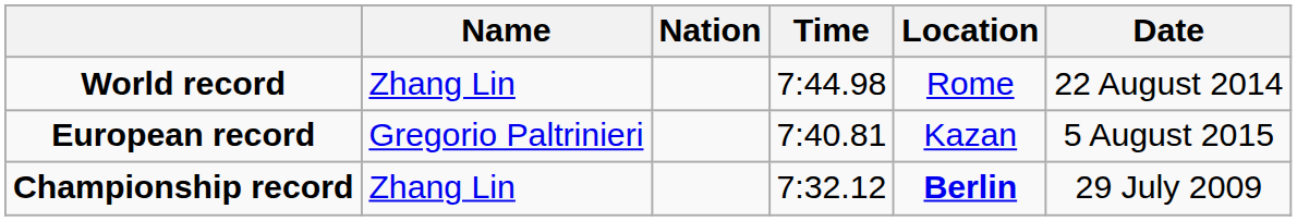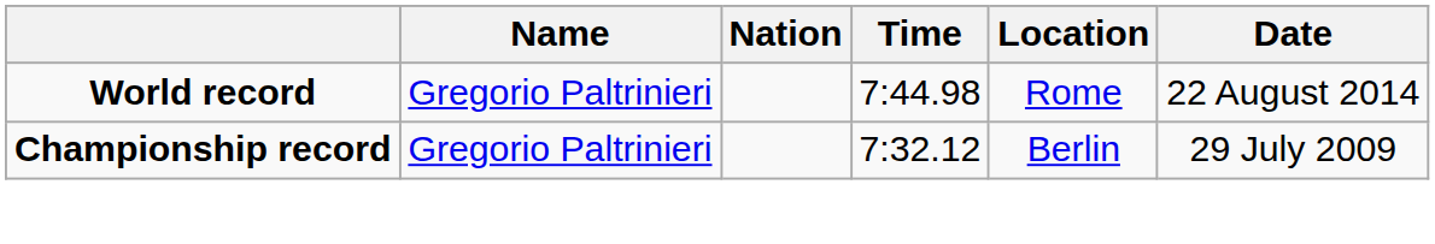World record | Name: Zhang Lin -> Gregorio Paltrinieri
- row: European record | Gregorio Paltrinieri | 7:40.81 | Kazan | 5 August 2015
Championship record | Name: Zhang Lin -> Gregorio Paltrinieri
Championship record | Location: bold -> normal
